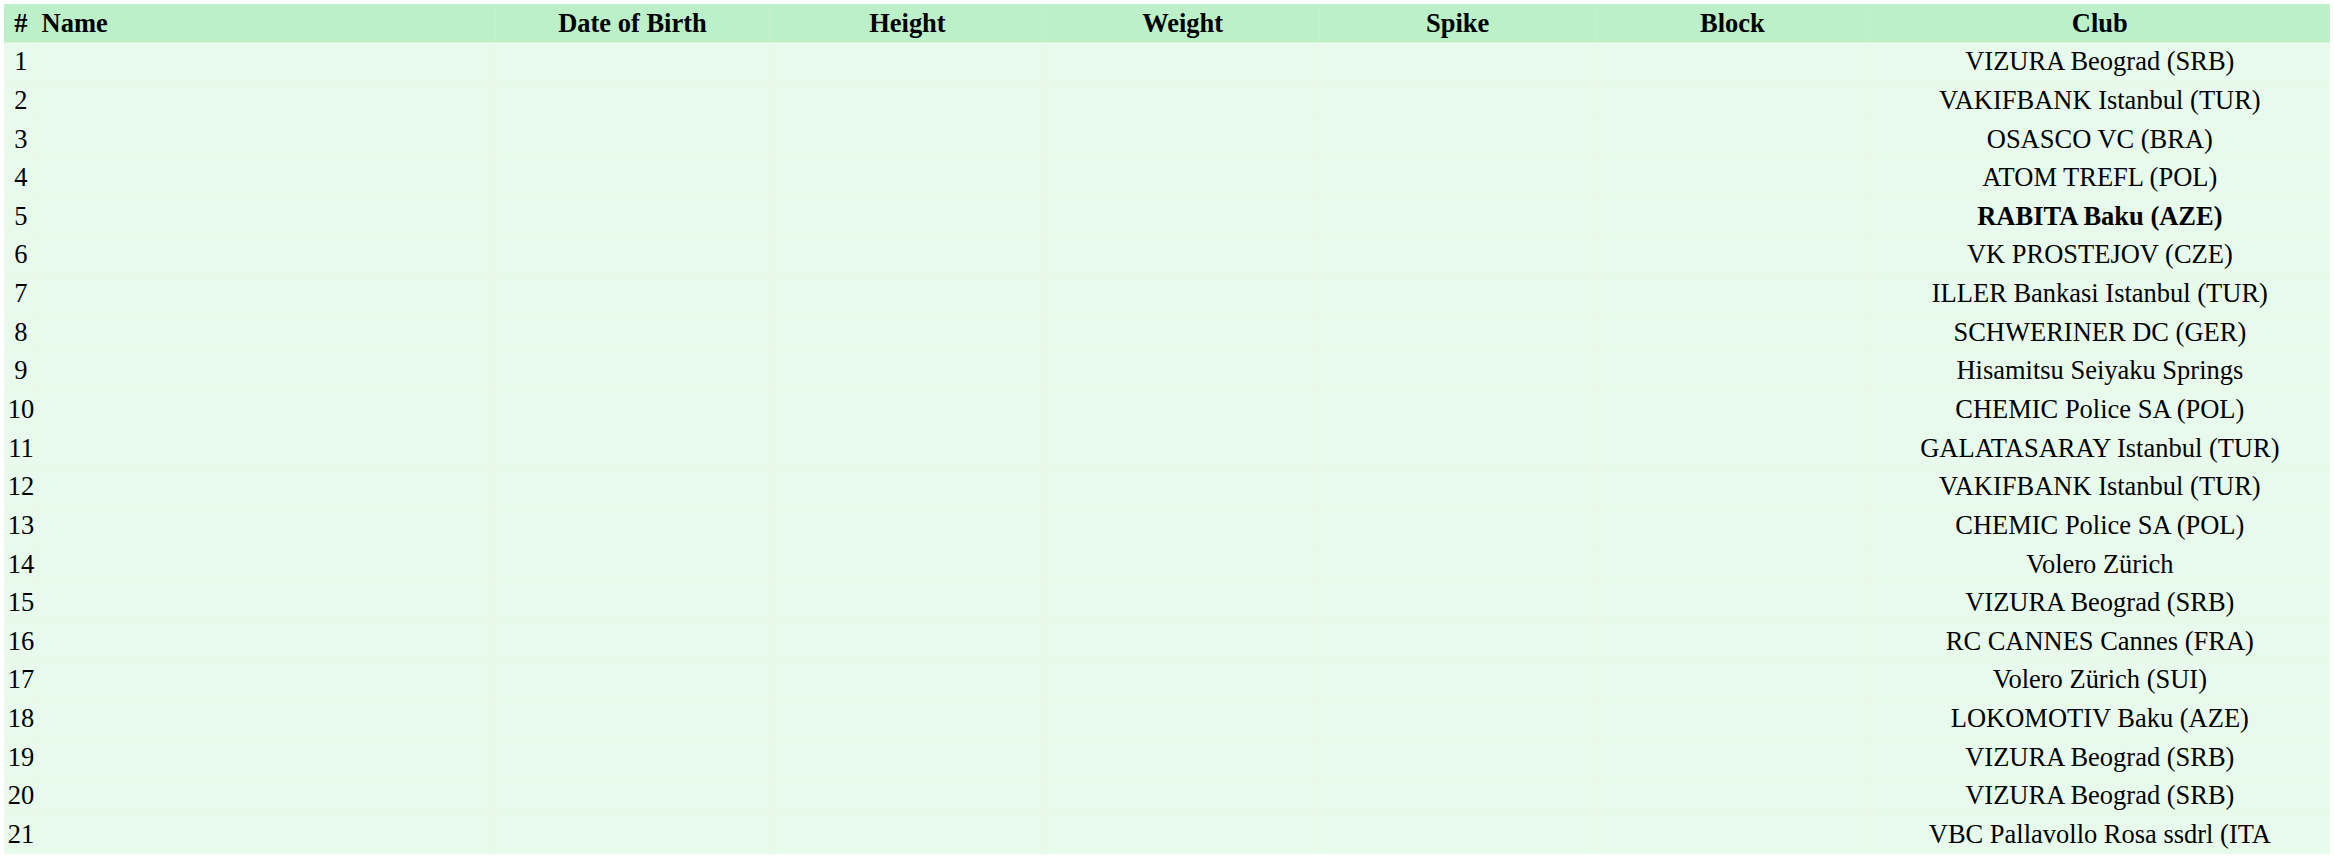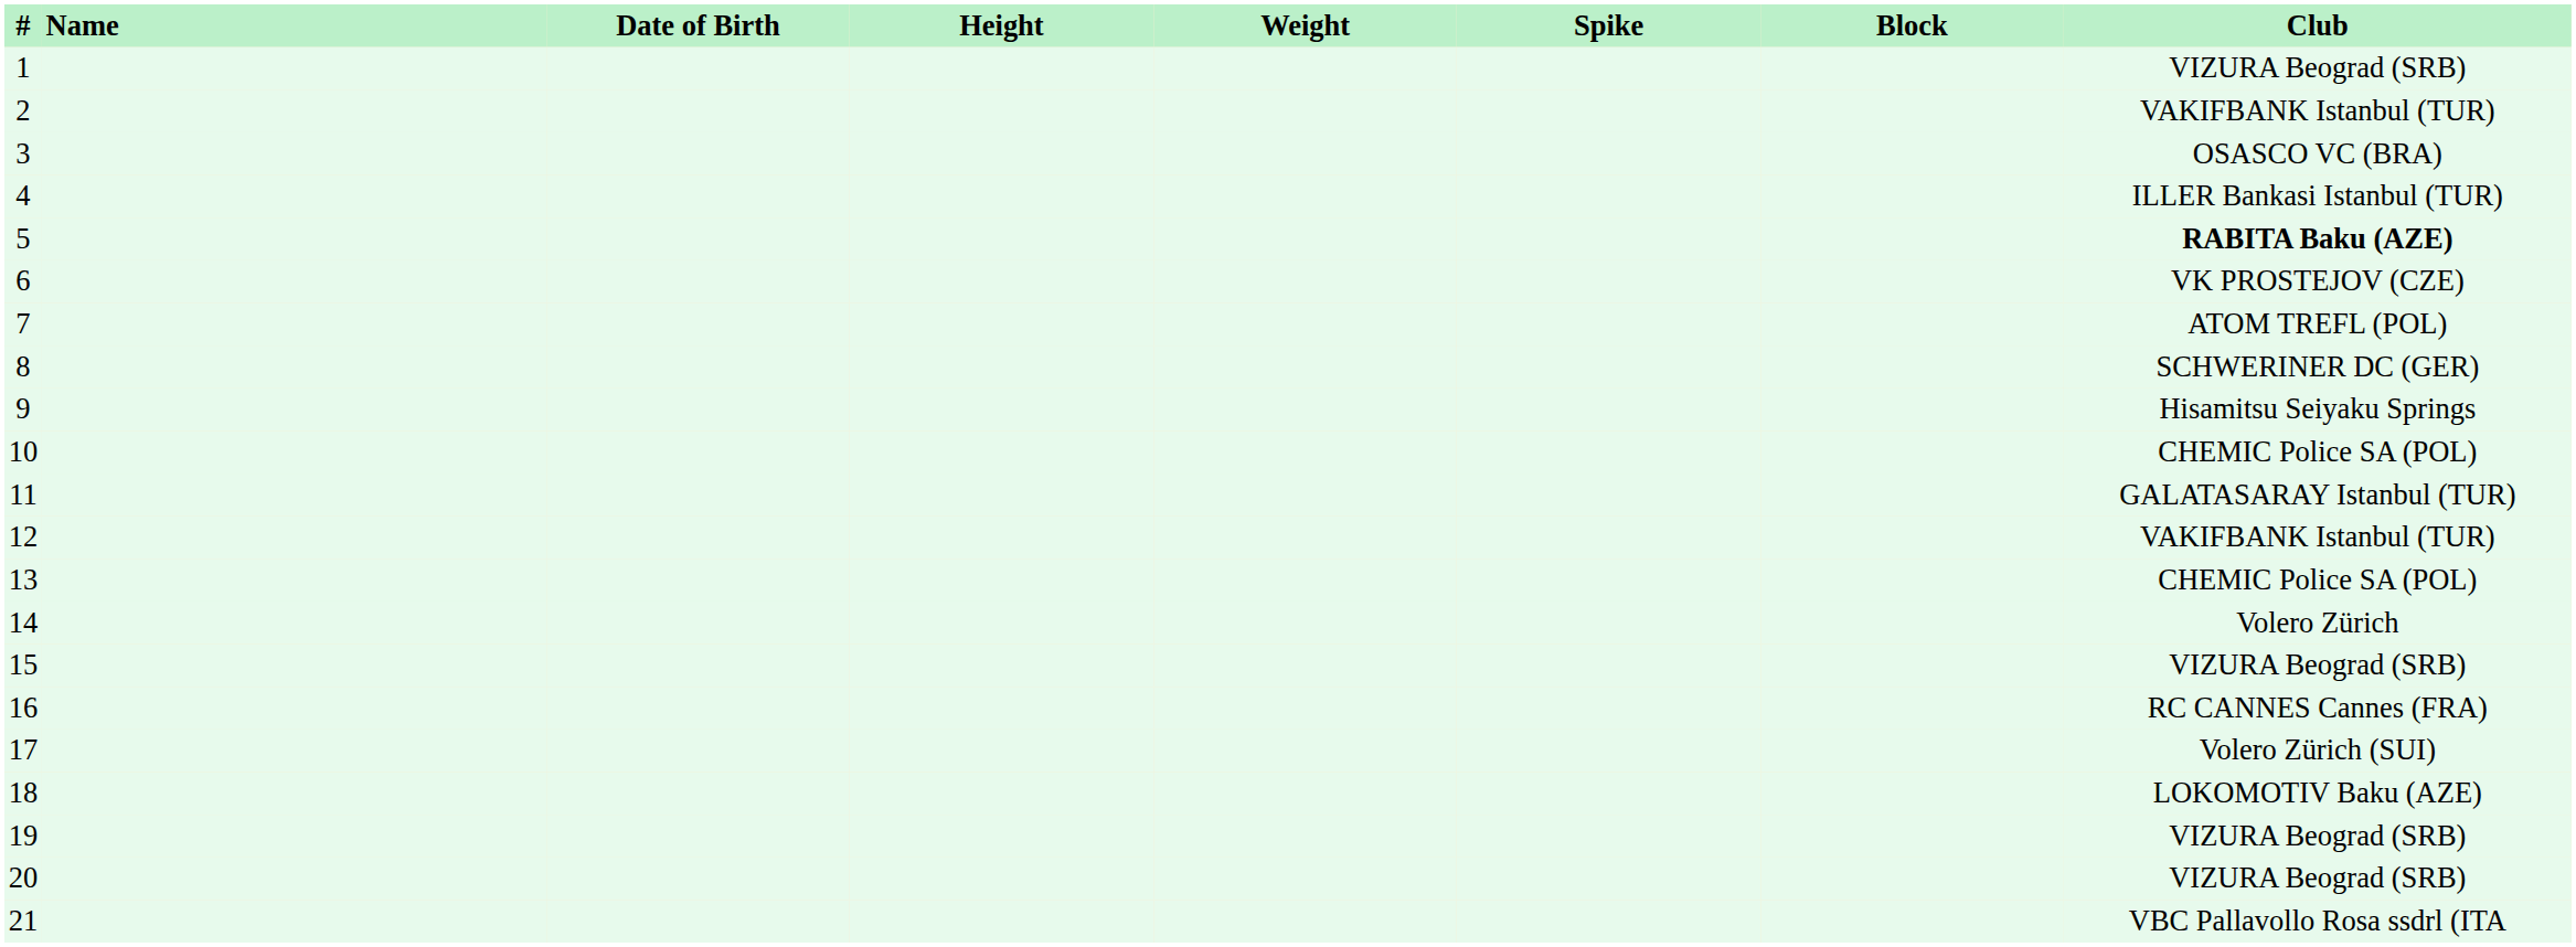4 | Club: ATOM TREFL (POL) -> ILLER Bankasi Istanbul (TUR)
7 | Club: ILLER Bankasi Istanbul (TUR) -> ATOM TREFL (POL)
